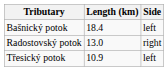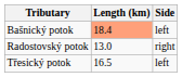Bašnický potok | Length (km): no background -> lightsalmon background
Třesický potok | Length (km): 10.9 -> 16.5
